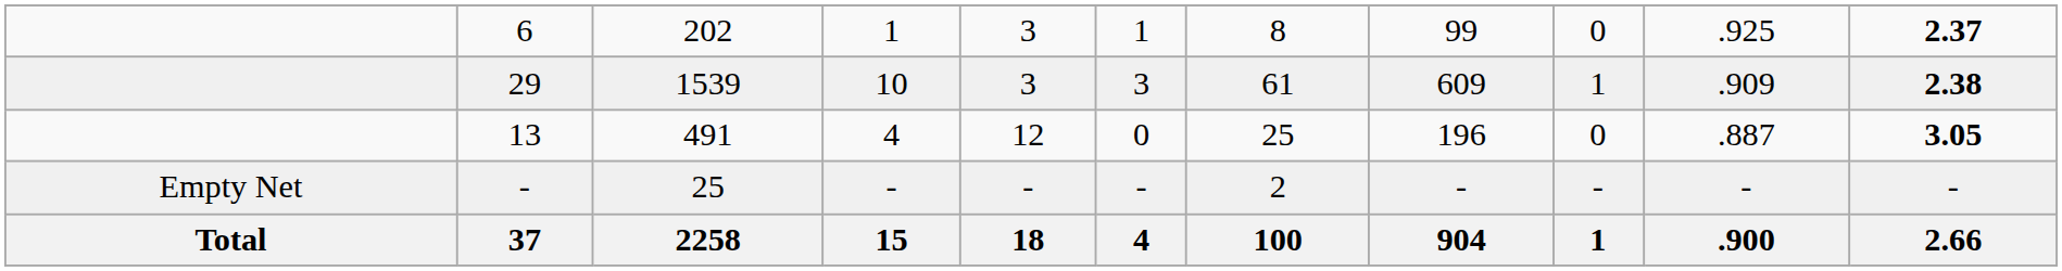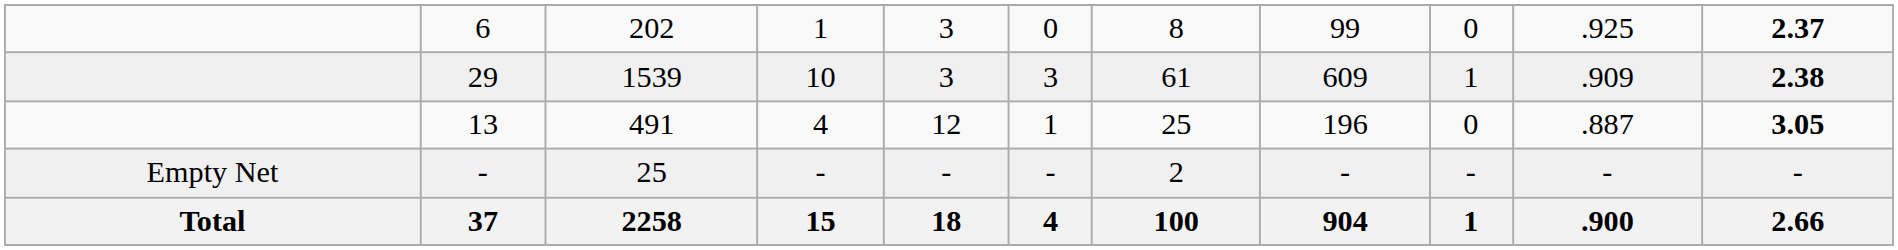6 | column 6: 1 -> 0
13 | column 6: 0 -> 1
